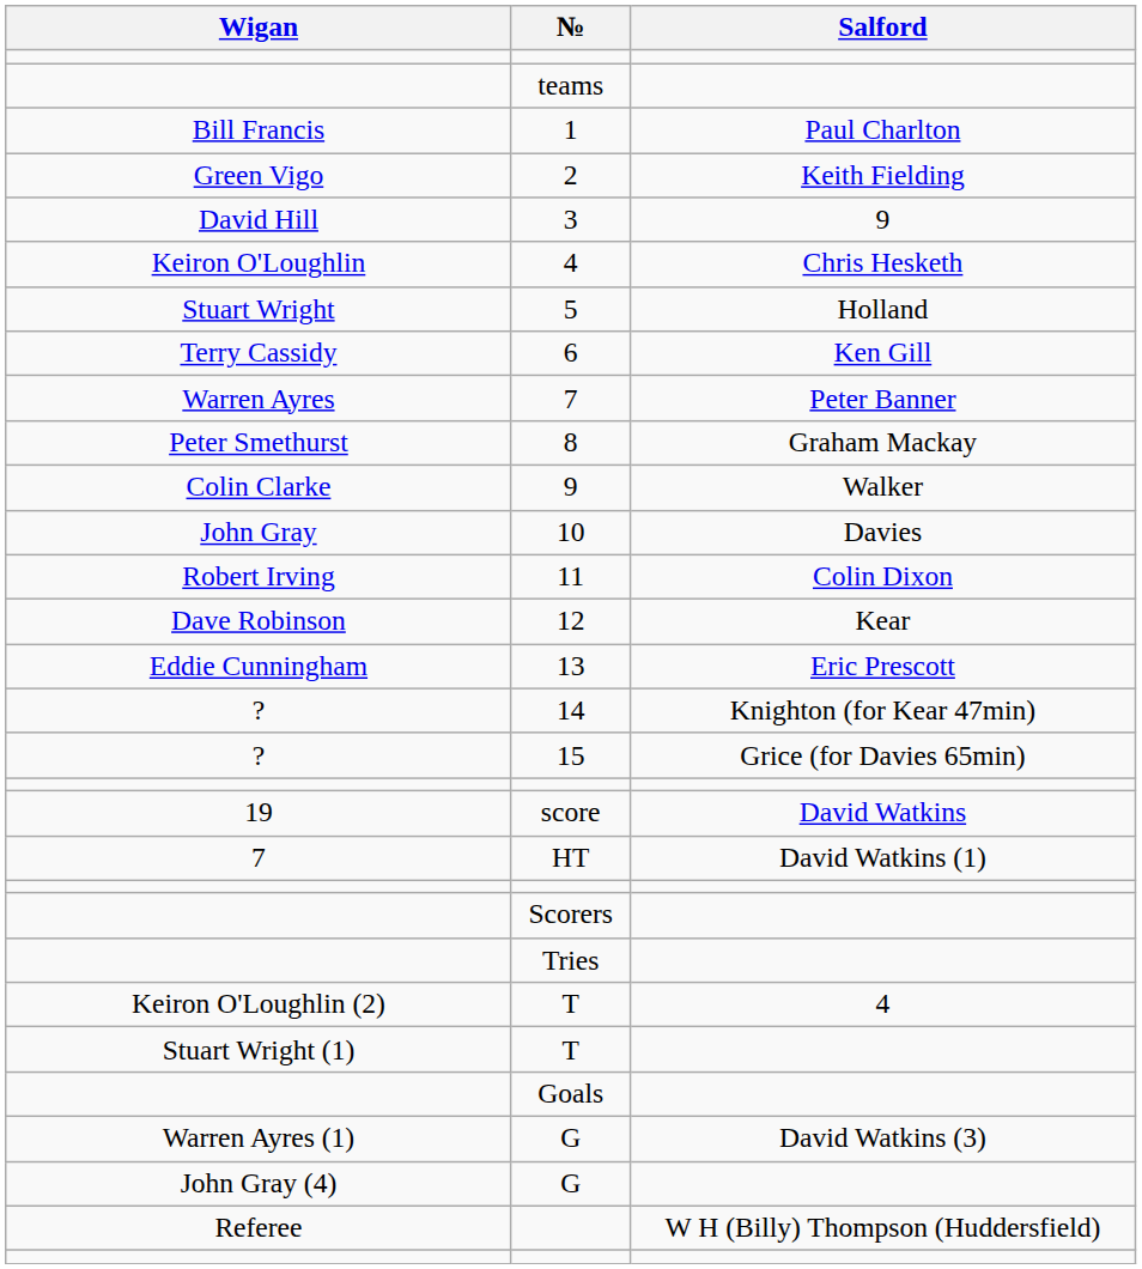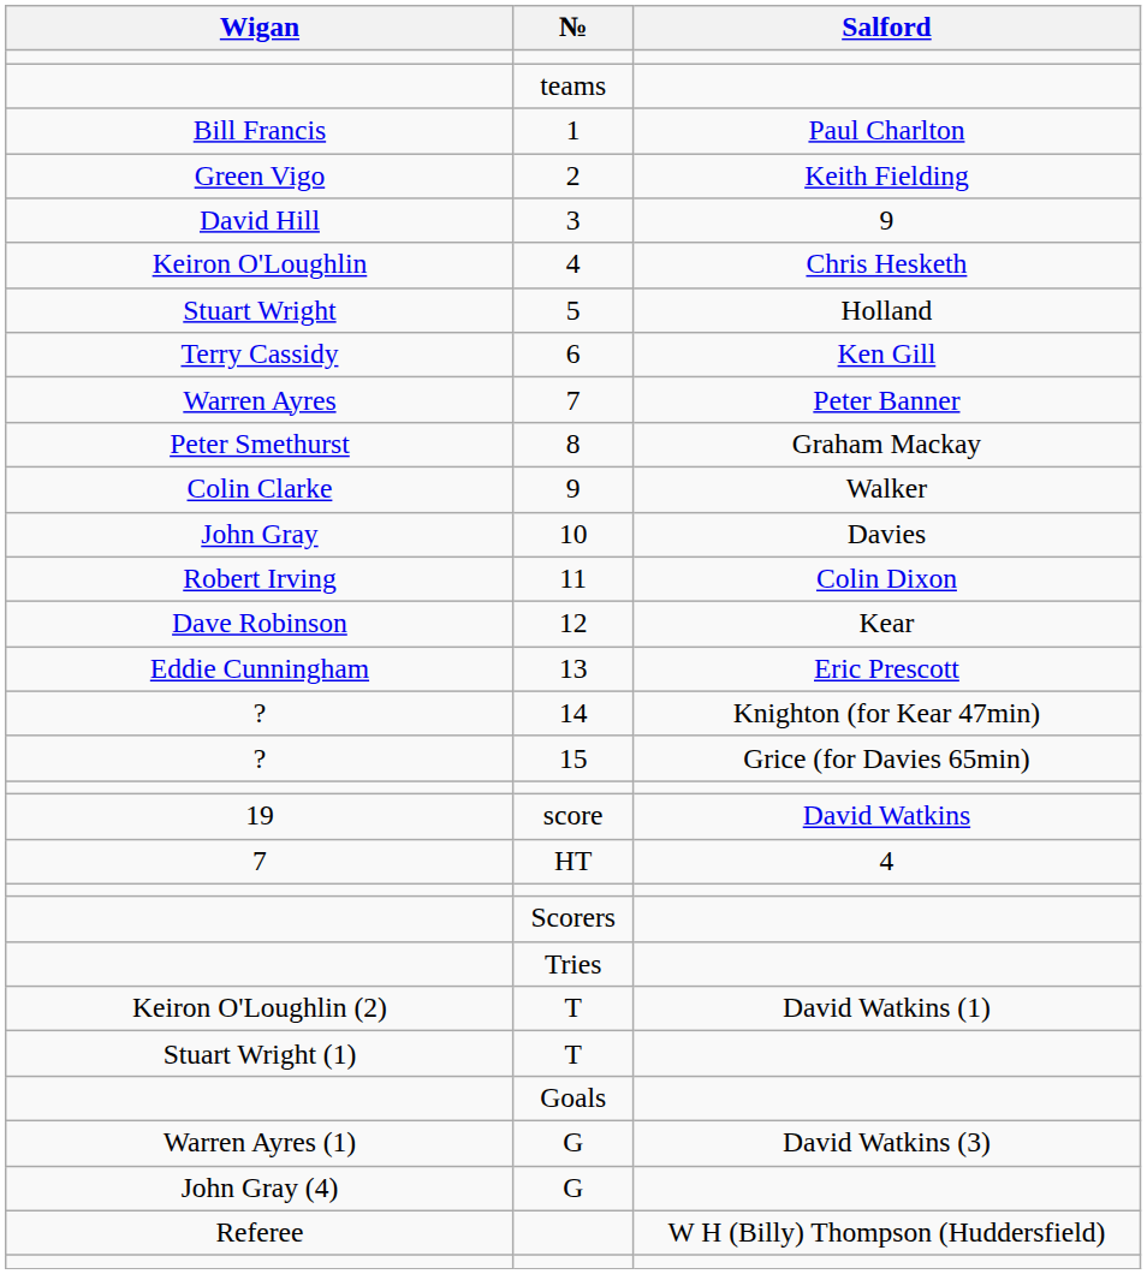HT | Salford: David Watkins (1) -> 4
Keiron O'Loughlin (2) / T | Salford: 4 -> David Watkins (1)
